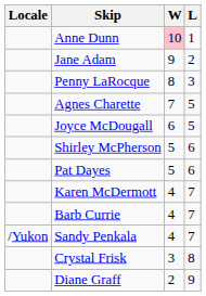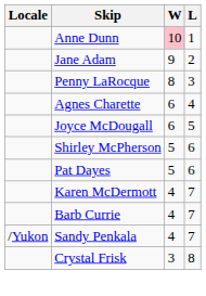Agnes Charette | W: 7 -> 6
Agnes Charette | L: 5 -> 4
- row: Diane Graff | 2 | 9
